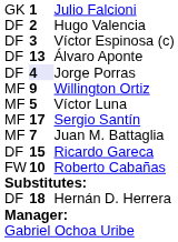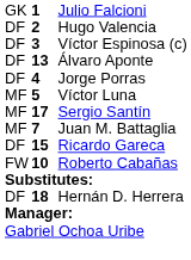Jorge Porras | column 2: lavender background -> no background
- row: MF | 9 | Willington Ortiz
